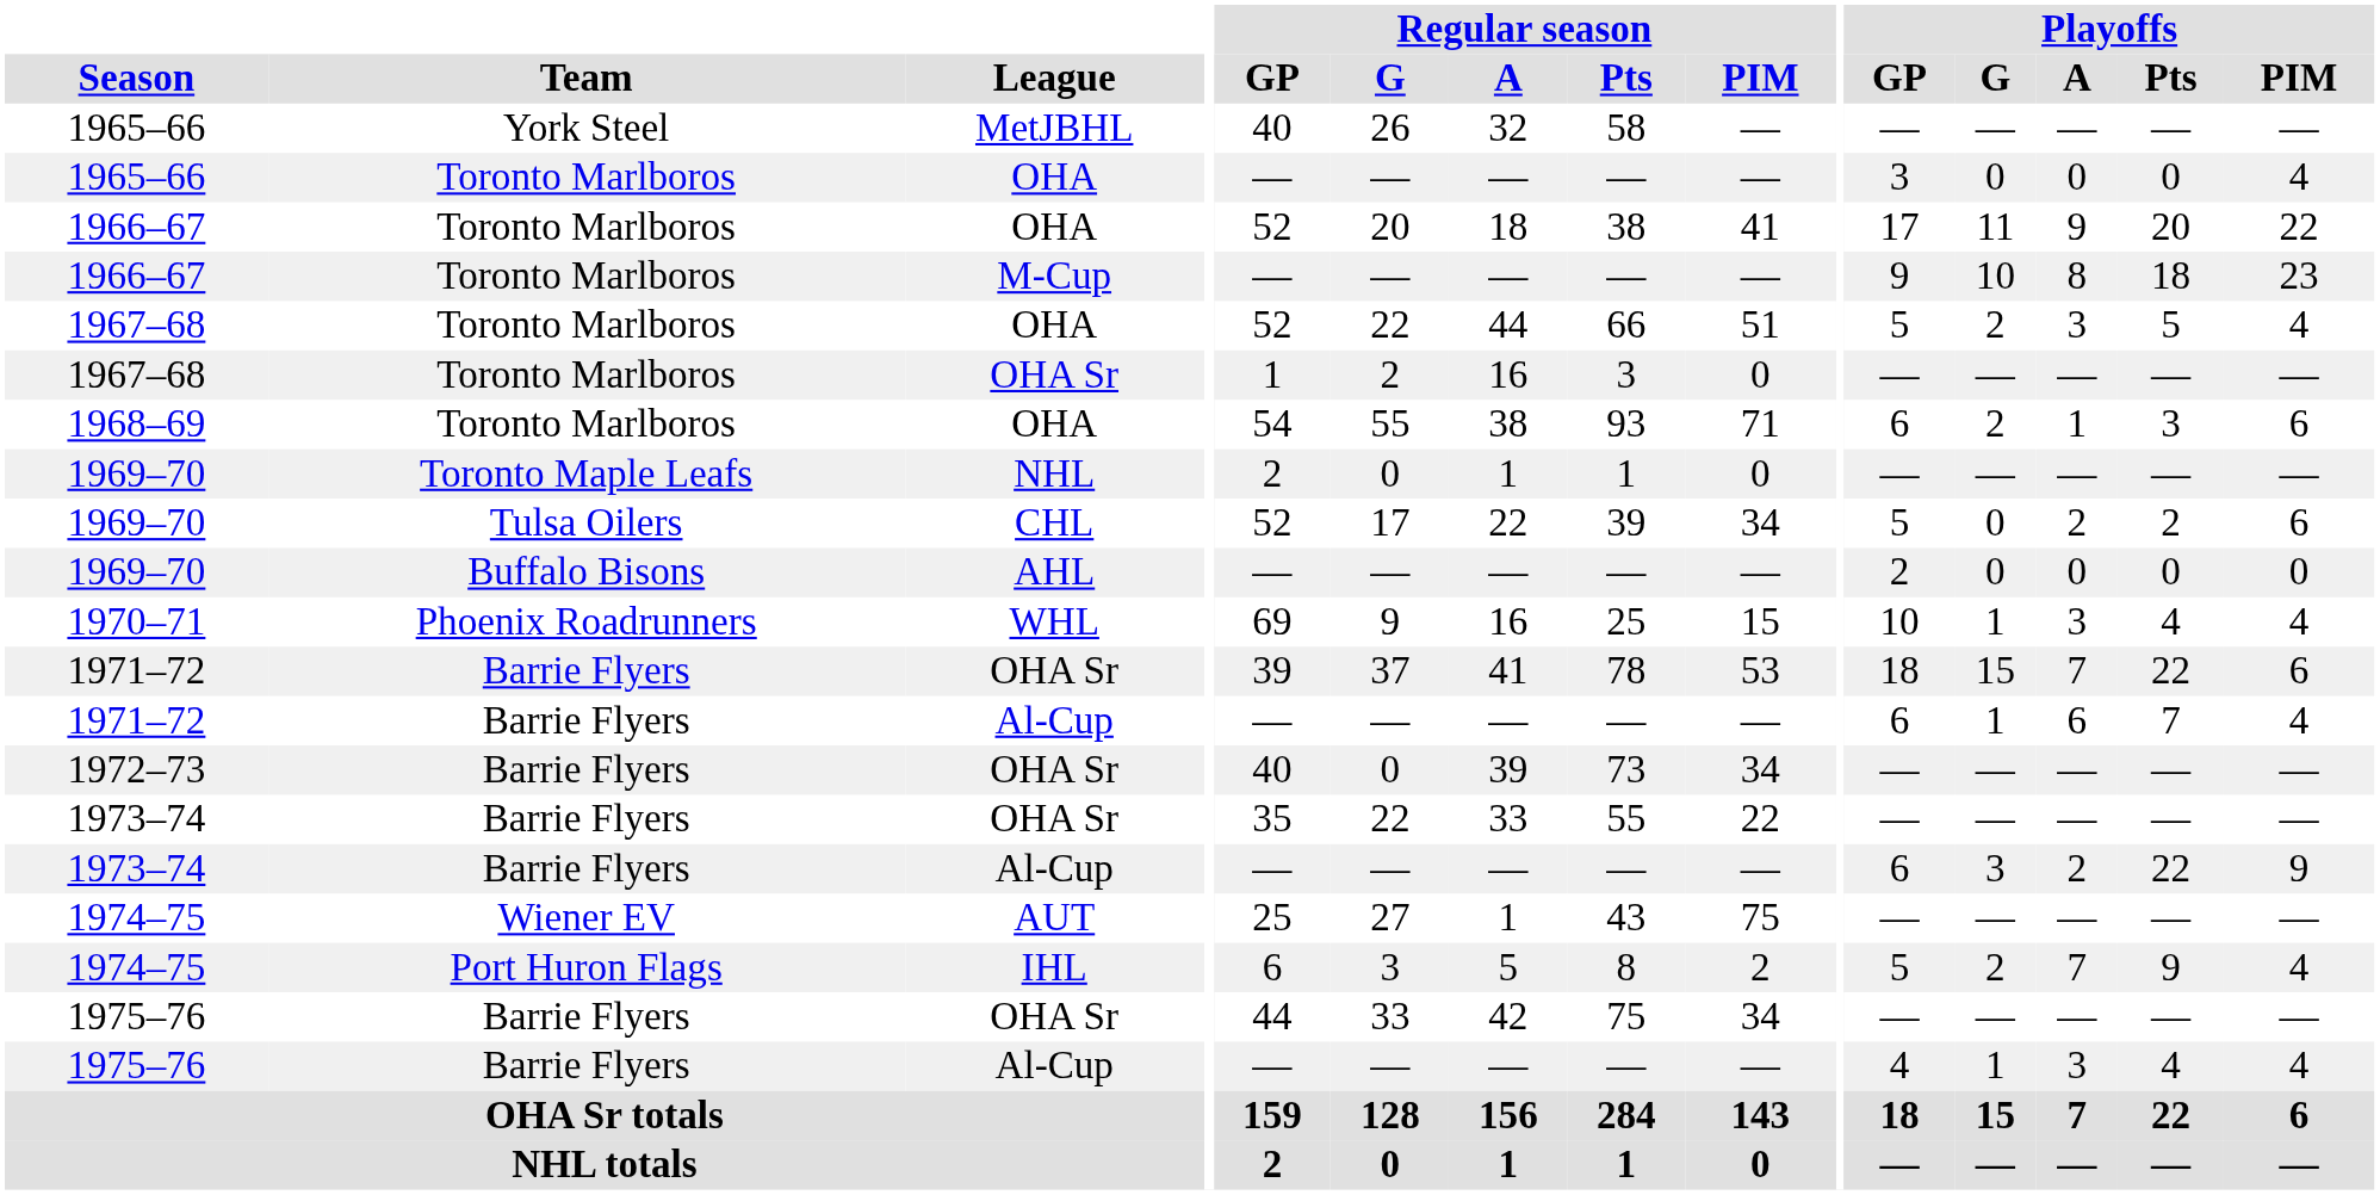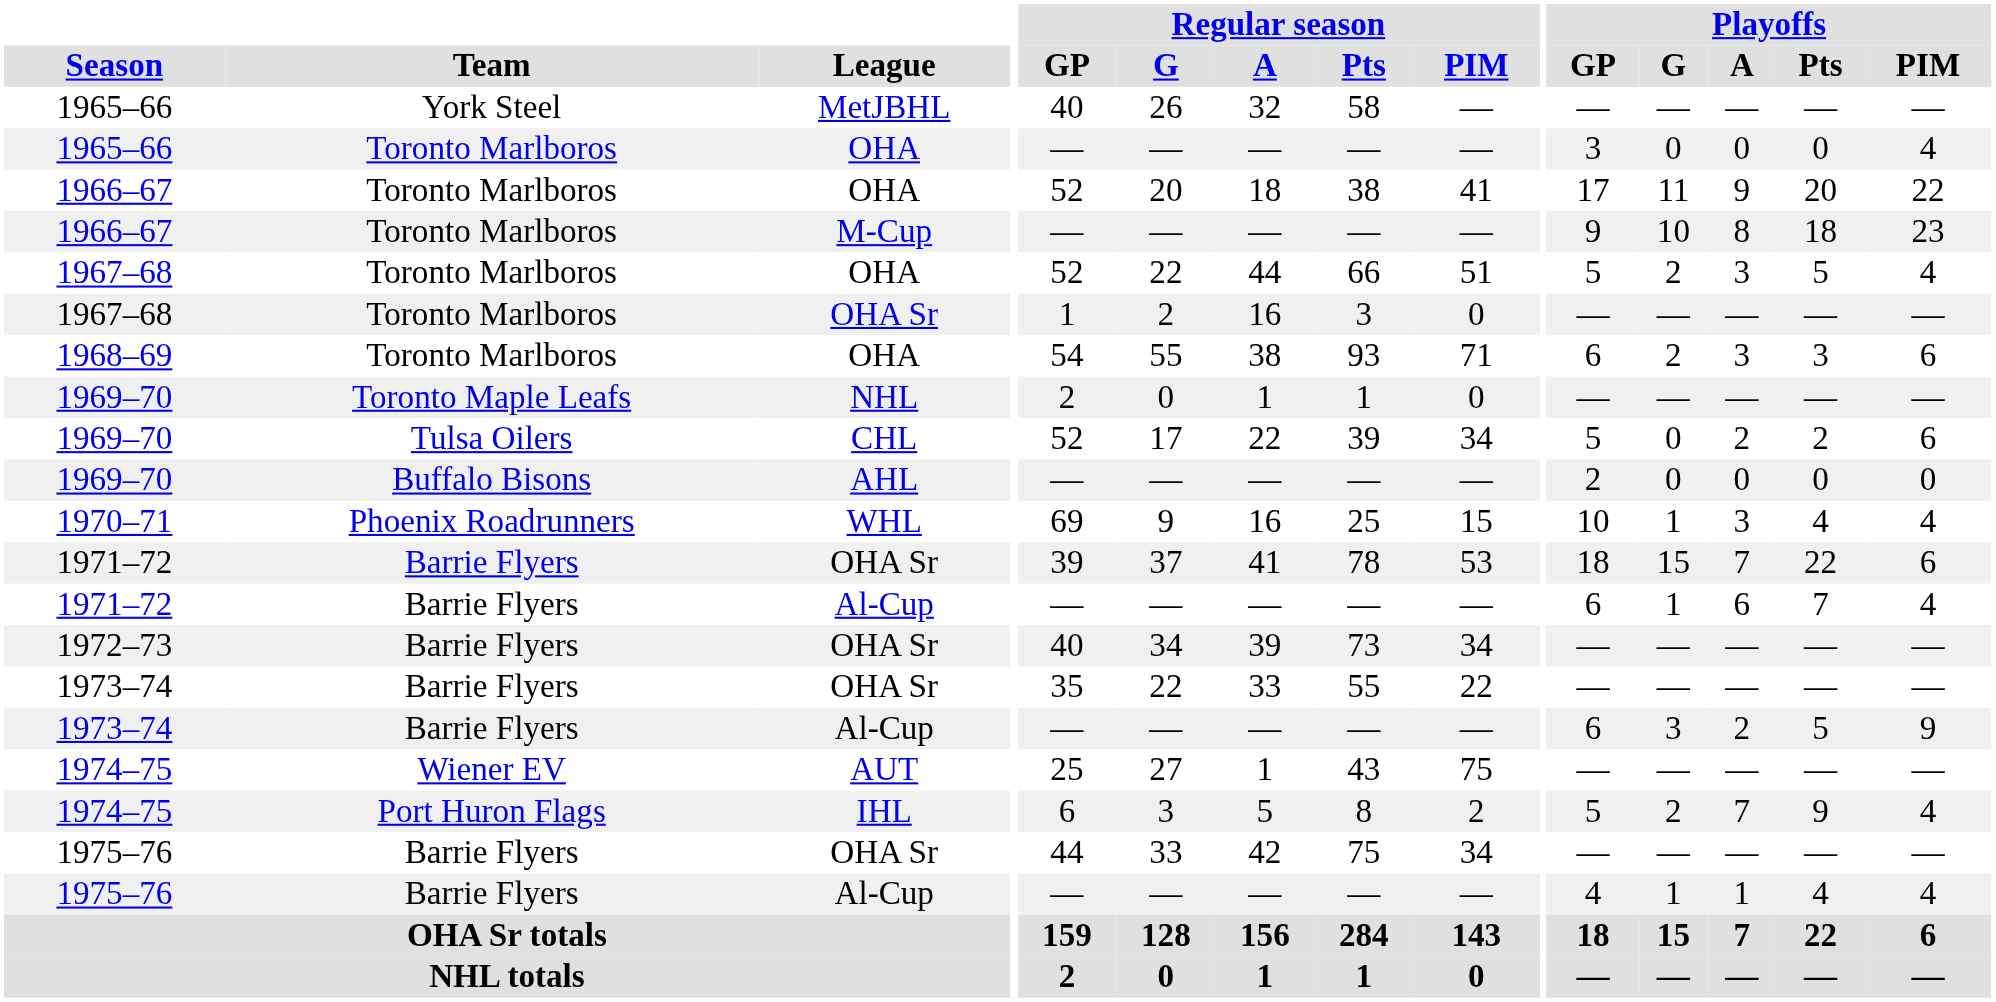1968–69 | Playoffs / A: 1 -> 3
1972–73 | Regular season / G: 0 -> 34
1973–74 / Al-Cup | Playoffs / Pts: 22 -> 5
1975–76 / Al-Cup | Playoffs / A: 3 -> 1
